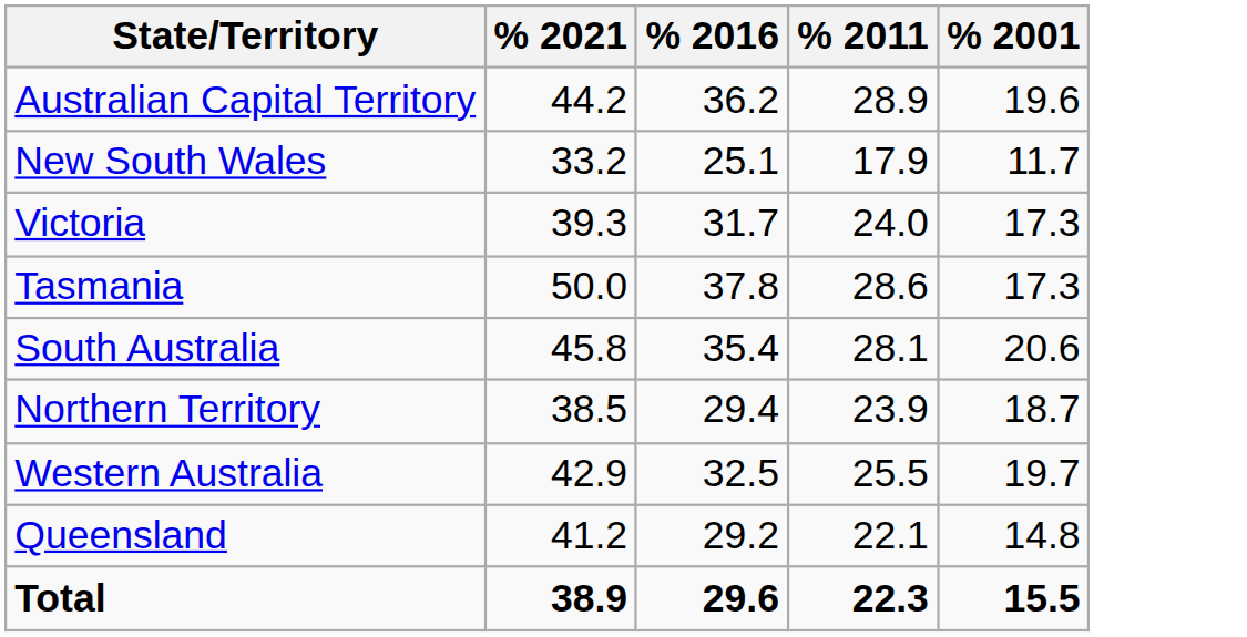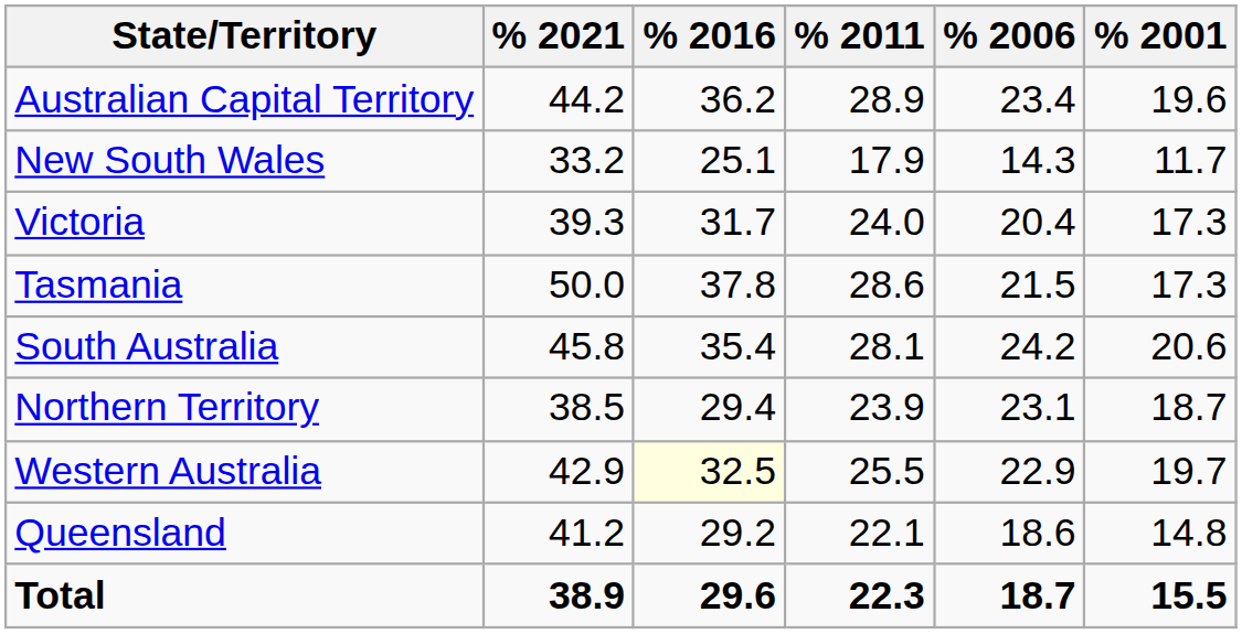+ column: % 2006 | 23.4 | 14.3 | 20.4 | 21.5 | 24.2 | 23.1 | 22.9 | 18.6 | 18.7
Western Australia | % 2016: no background -> lightyellow background
